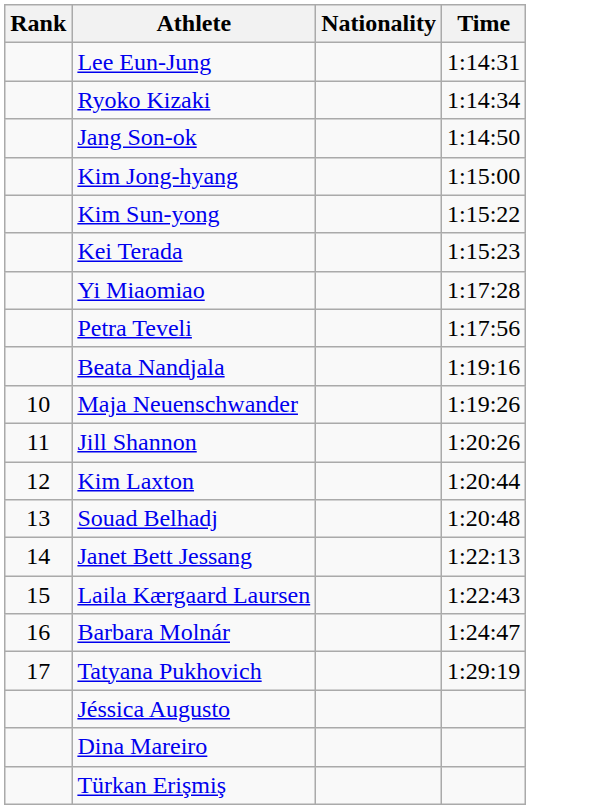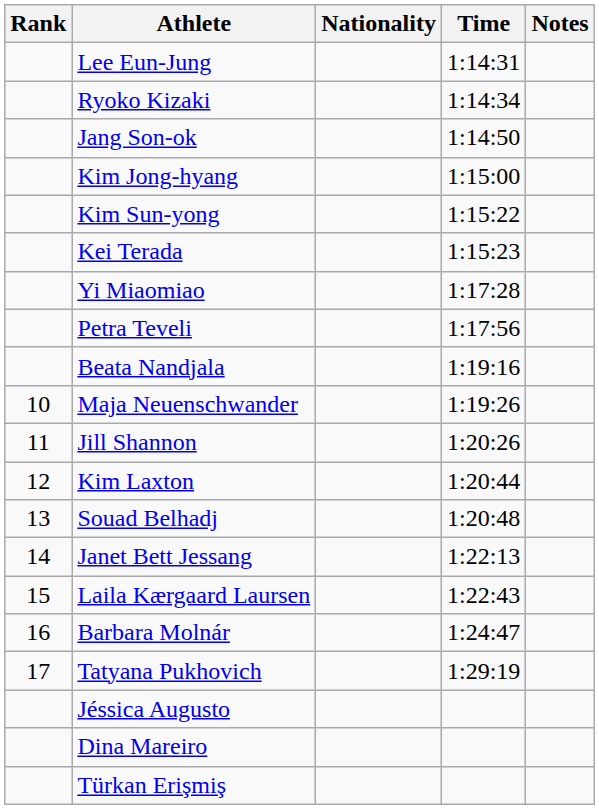+ column: Notes
